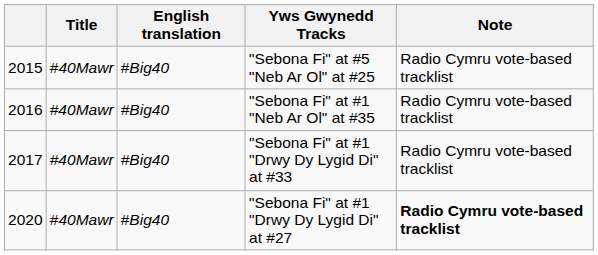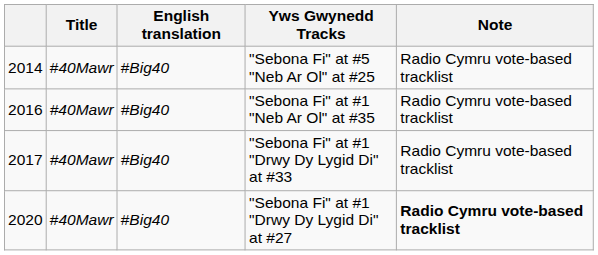"Sebona Fi" at #5 "Neb Ar Ol" at #25 | column 1: 2015 -> 2014
